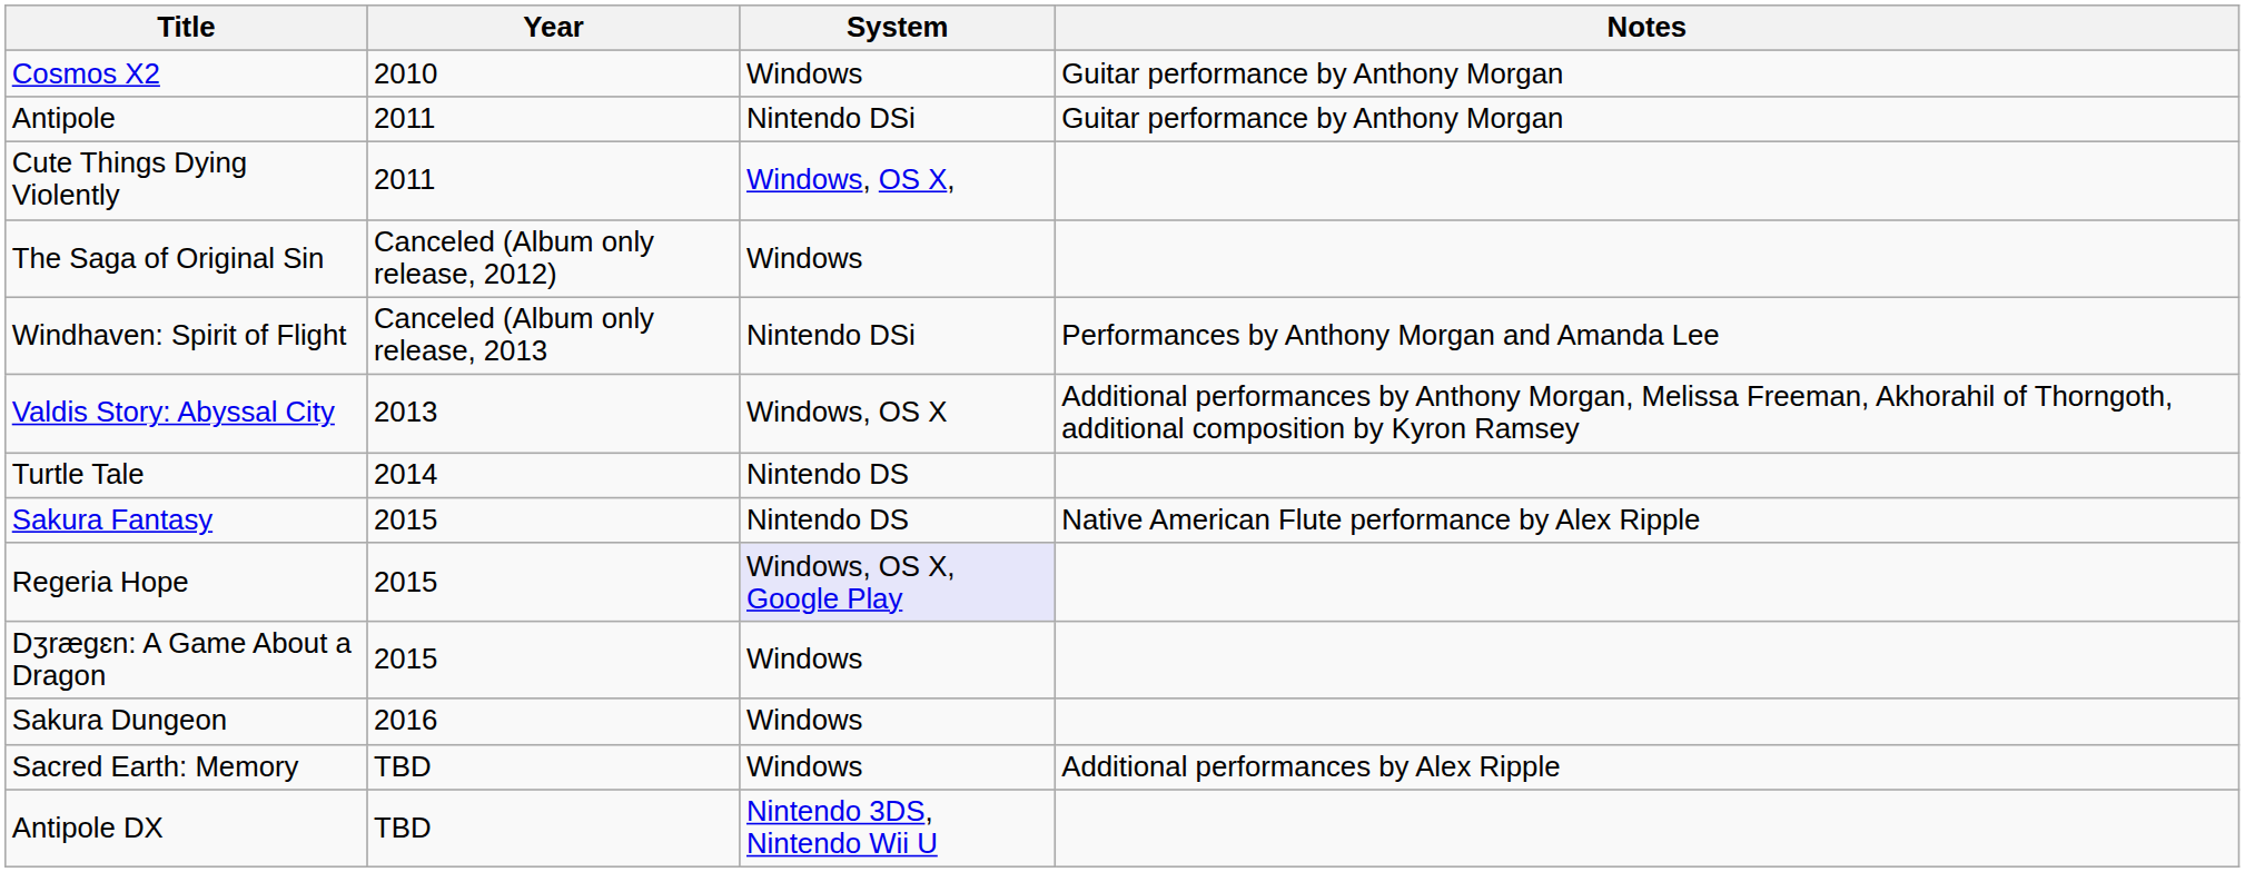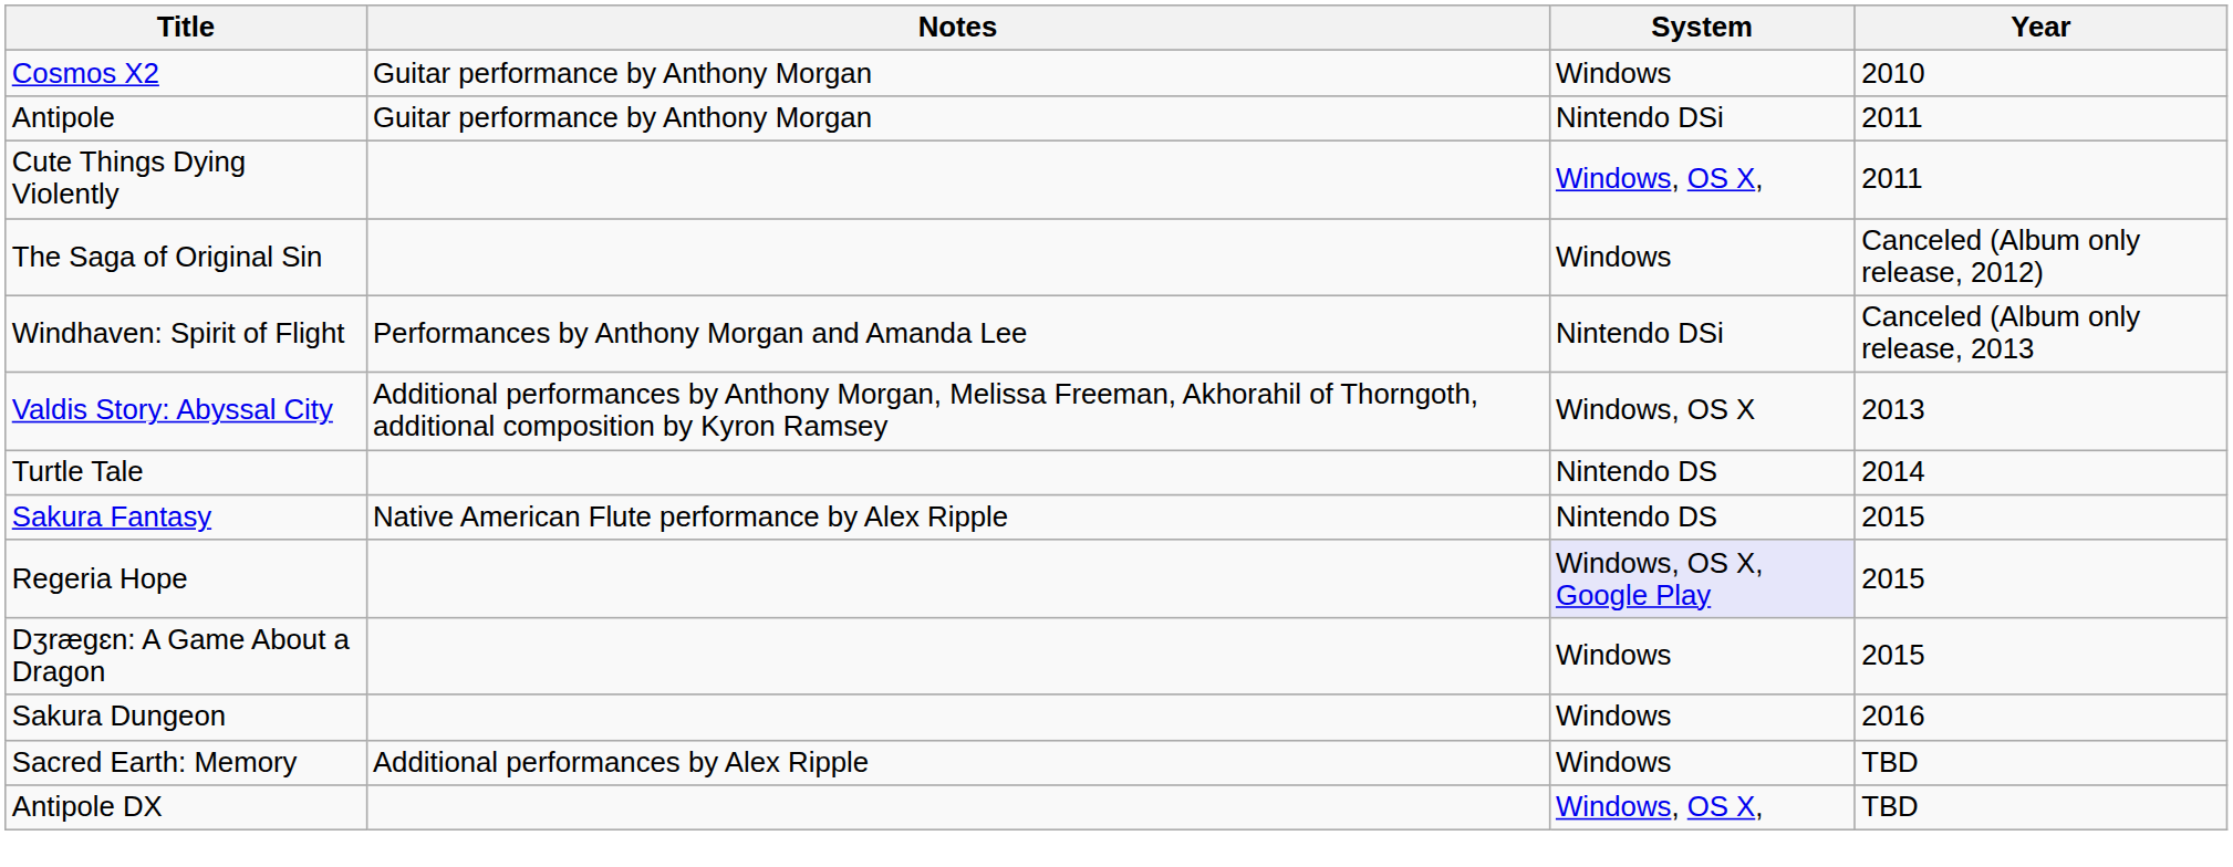columns swapped: Year <-> Notes
Antipole DX | System: Nintendo 3DS, Nintendo Wii U -> Windows, OS X,
